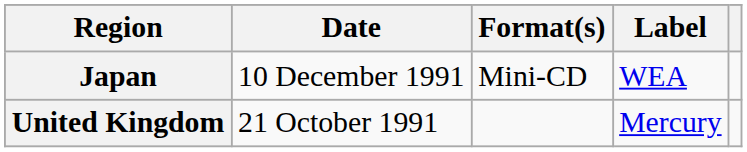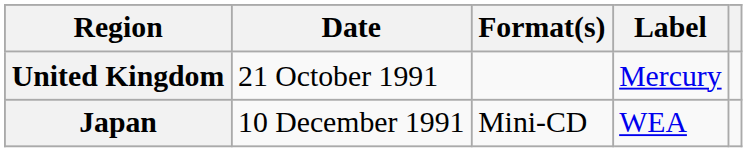rows swapped: United Kingdom <-> Japan
